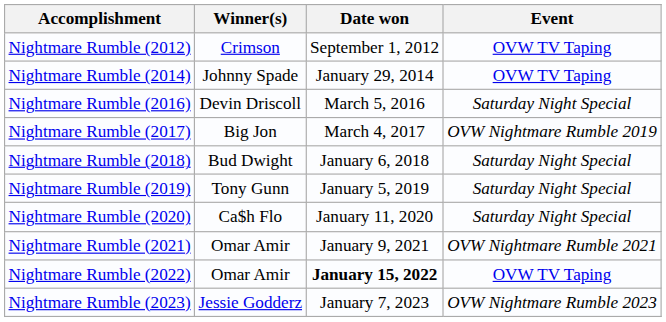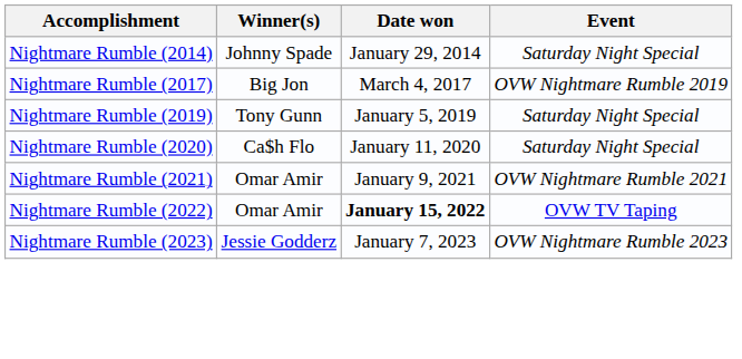- row: Nightmare Rumble (2012) | Crimson | September 1, 2012 | OVW TV Taping
Nightmare Rumble (2014) | Event: OVW TV Taping -> Saturday Night Special
- row: Nightmare Rumble (2016) | Devin Driscoll | March 5, 2016 | Saturday Night Special
- row: Nightmare Rumble (2018) | Bud Dwight | January 6, 2018 | Saturday Night Special
